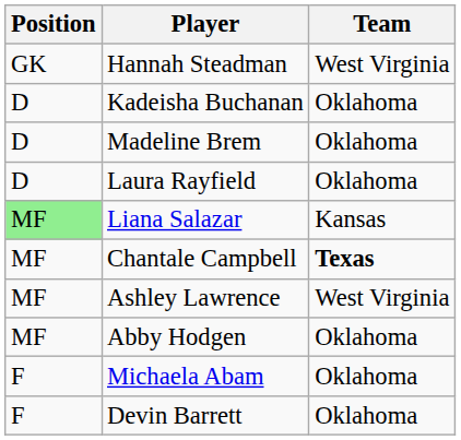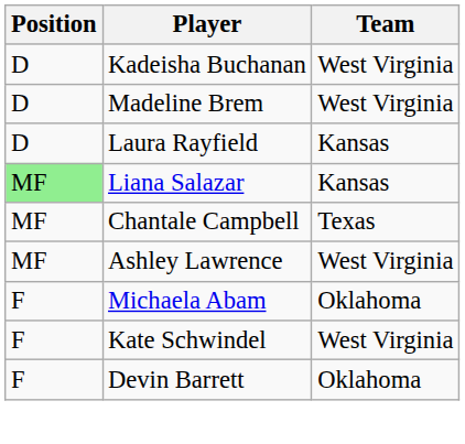- row: GK | Hannah Steadman | West Virginia
Kadeisha Buchanan | Team: Oklahoma -> West Virginia
Madeline Brem | Team: Oklahoma -> West Virginia
Laura Rayfield | Team: Oklahoma -> Kansas
Chantale Campbell | Team: bold -> normal
- row: MF | Abby Hodgen | Oklahoma
+ row: F | Kate Schwindel | West Virginia
